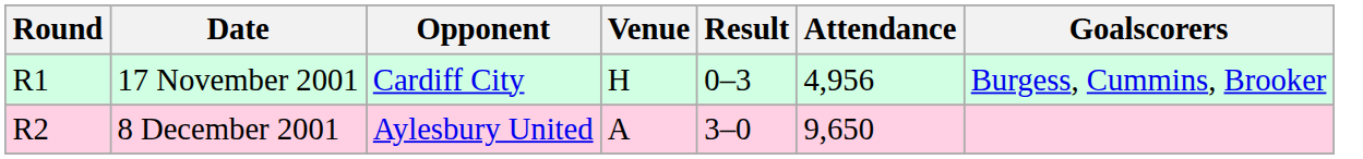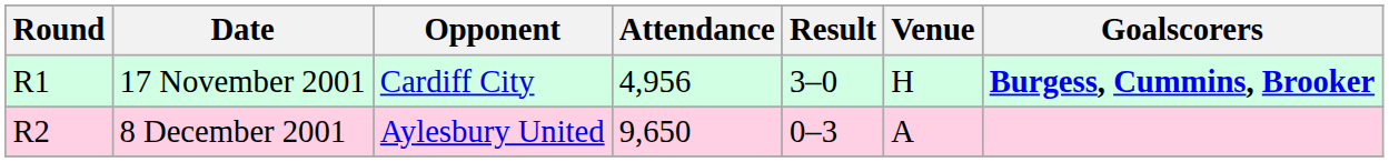columns swapped: Venue <-> Attendance
17 November 2001 | Result: 0–3 -> 3–0
17 November 2001 | Goalscorers: normal -> bold
8 December 2001 | Result: 3–0 -> 0–3
